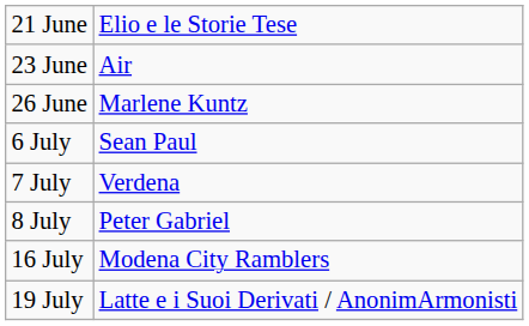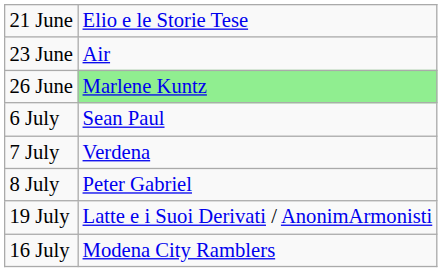26 June | column 2: no background -> lightgreen background
rows swapped: 16 July <-> 19 July
